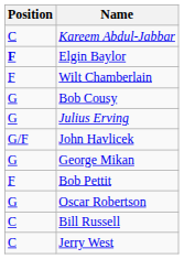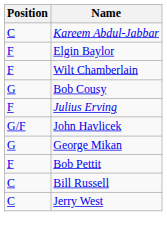Elgin Baylor | Position: bold -> normal
Julius Erving | Position: G -> F
- row: G | Oscar Robertson
